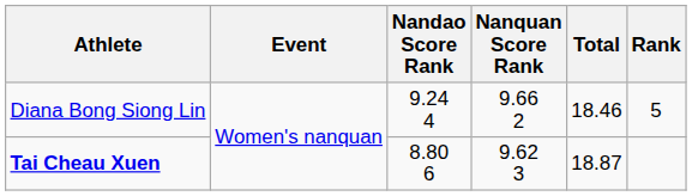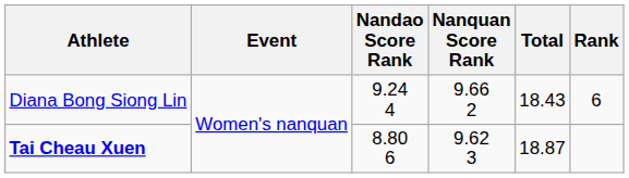Diana Bong Siong Lin | Total: 18.46 -> 18.43
Diana Bong Siong Lin | Rank: 5 -> 6
